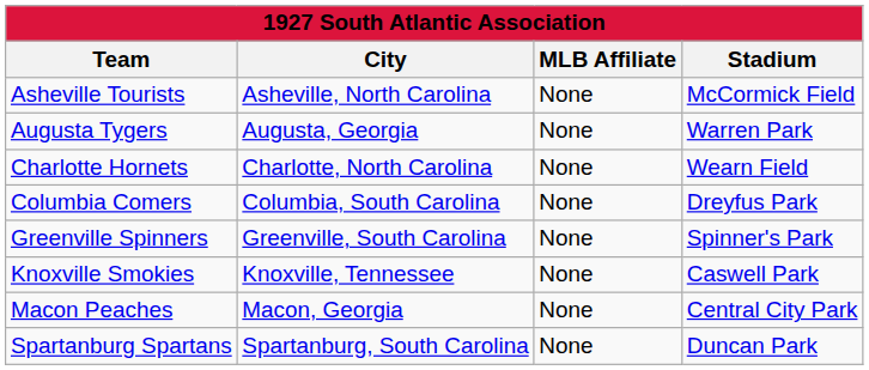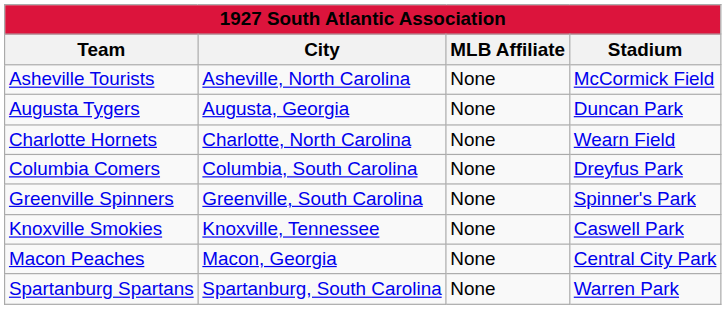Augusta Tygers | Stadium: Warren Park -> Duncan Park
Spartanburg Spartans | Stadium: Duncan Park -> Warren Park
